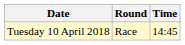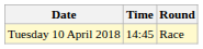columns swapped: Time <-> Round
